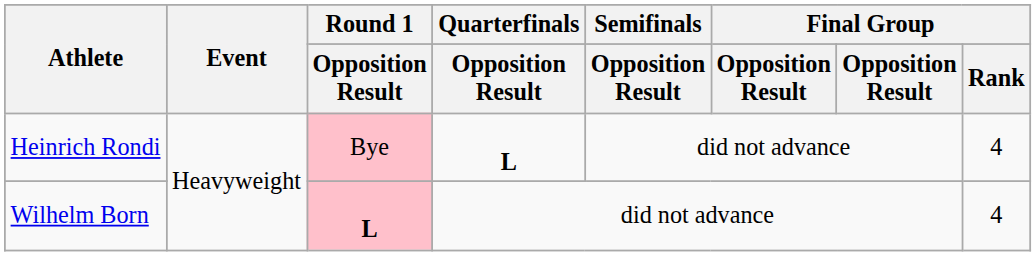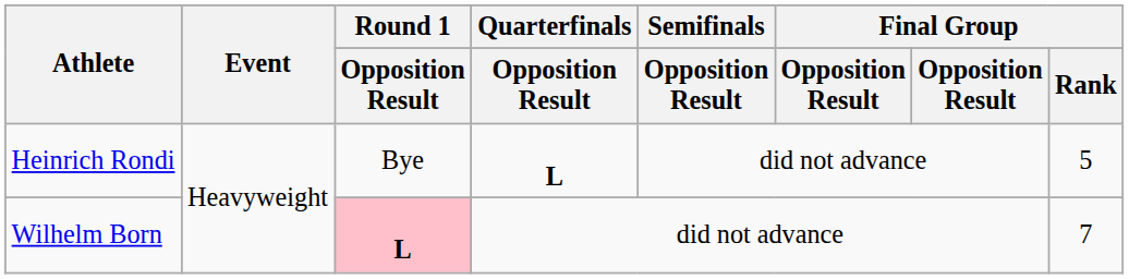Heinrich Rondi | Round 1 / Opposition Result: pink background -> no background
Heinrich Rondi | Final Group / Rank: 4 -> 5
Wilhelm Born | Final Group / Rank: 4 -> 7
